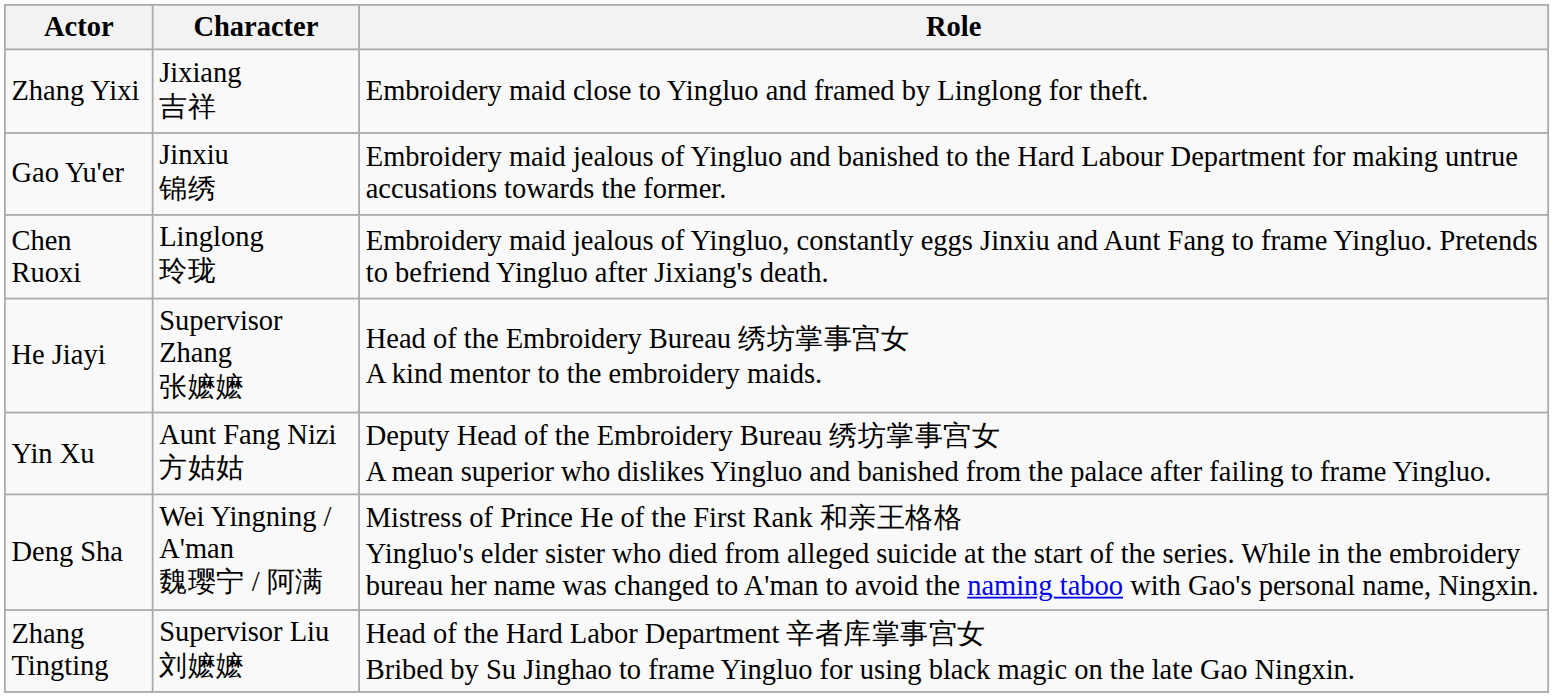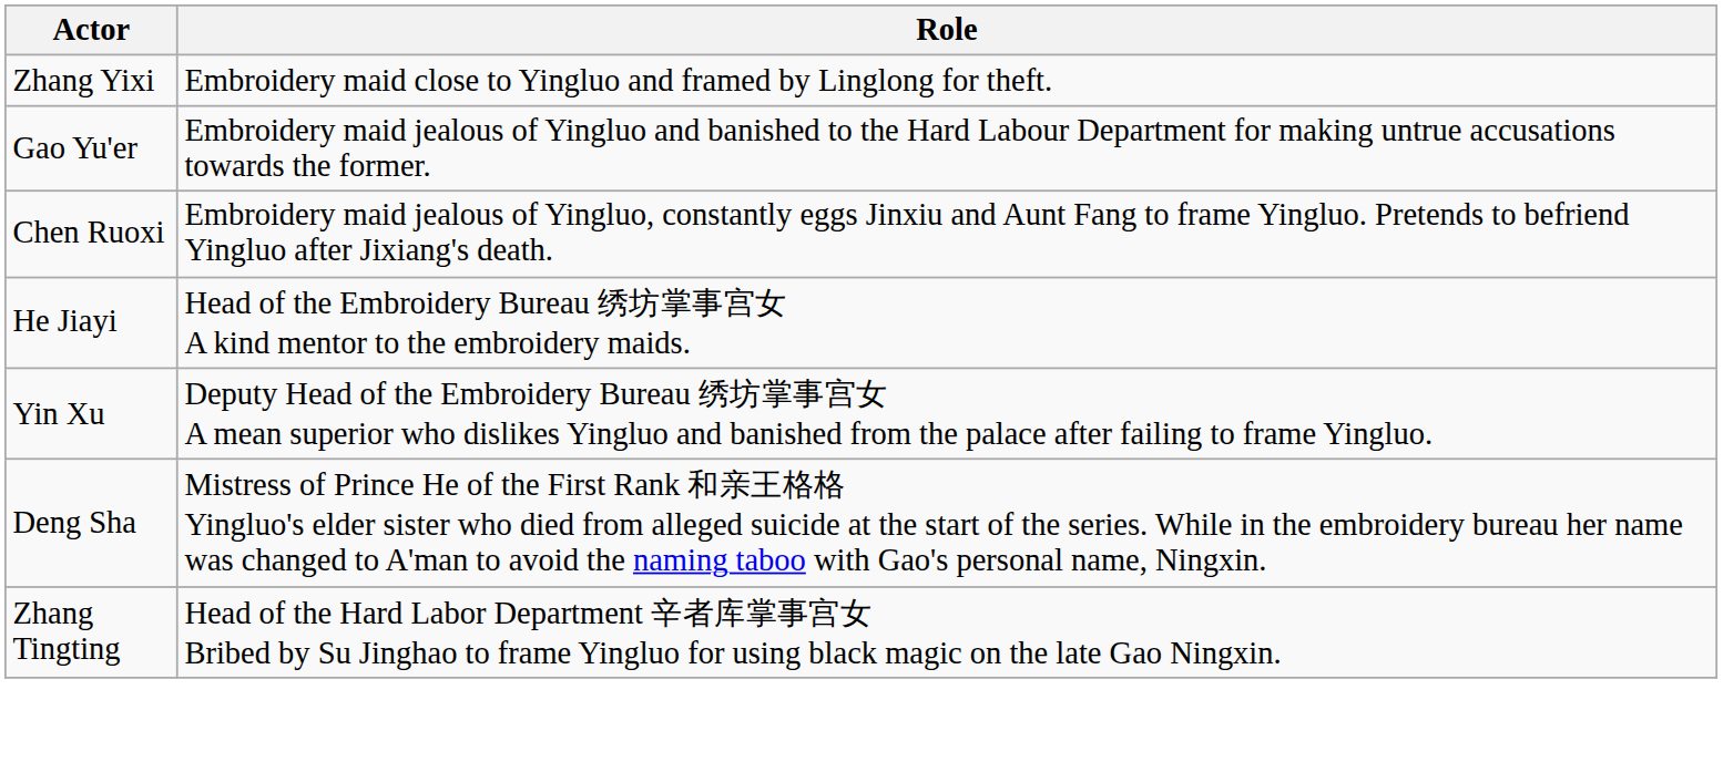- column: Character | Jixiang 吉祥 | Jinxiu 锦绣 | Linglong 玲珑 | Supervisor Zhang 张嬷嬷 | Aunt Fang Nizi 方姑姑 | Wei Yingning / A'man 魏璎宁 / 阿满 | Supervisor Liu 刘嬷嬷
